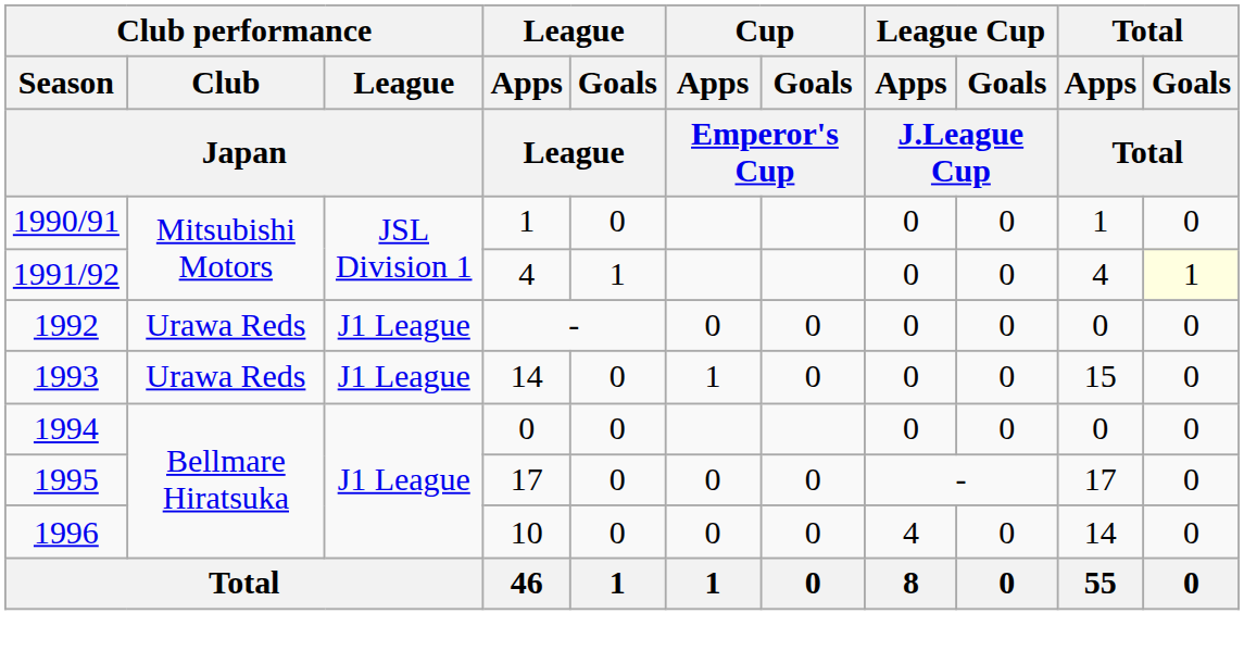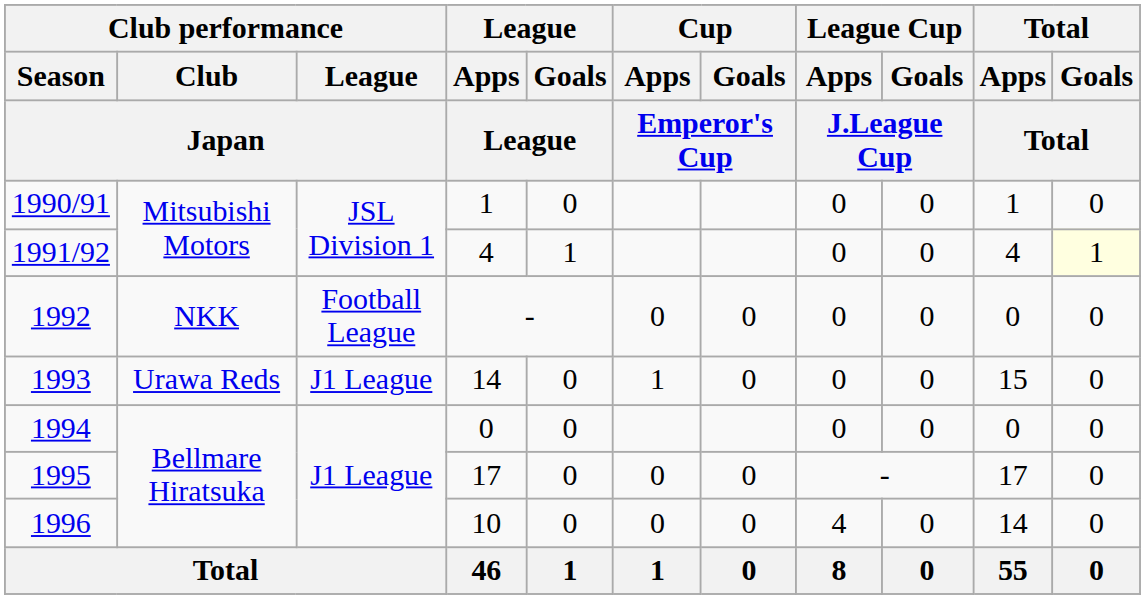1992 | Club performance / Club / Japan: Urawa Reds -> NKK
1992 | Club performance / League / Japan: J1 League -> Football League
